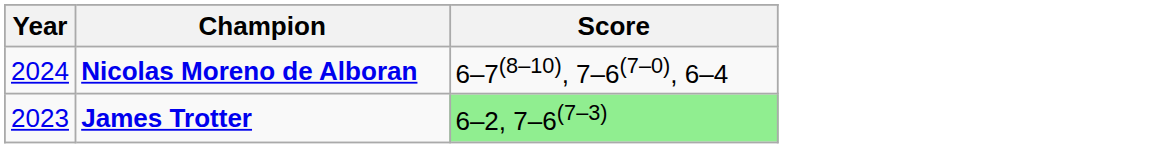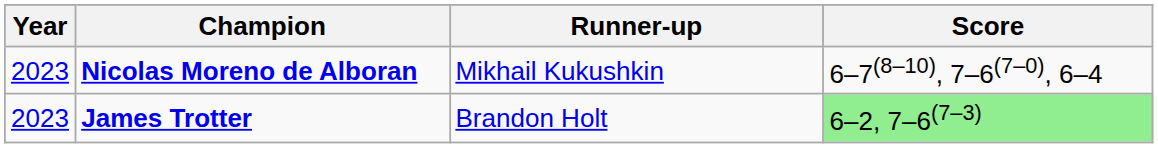+ column: Runner-up | Mikhail Kukushkin | Brandon Holt
Nicolas Moreno de Alboran | Year: 2024 -> 2023
